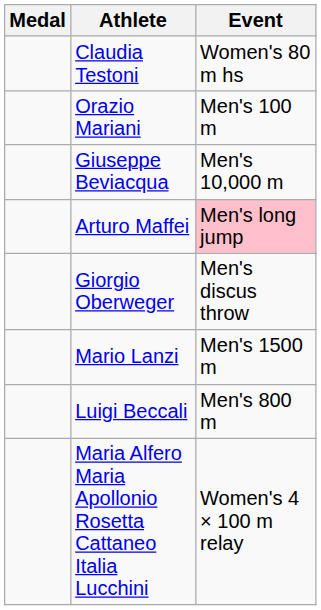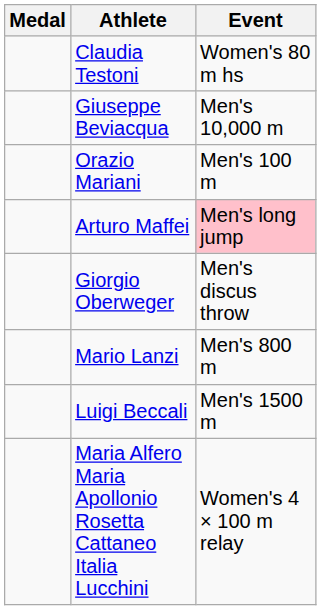rows swapped: Orazio Mariani <-> Giuseppe Beviacqua
Mario Lanzi | Event: Men's 1500 m -> Men's 800 m
Luigi Beccali | Event: Men's 800 m -> Men's 1500 m
